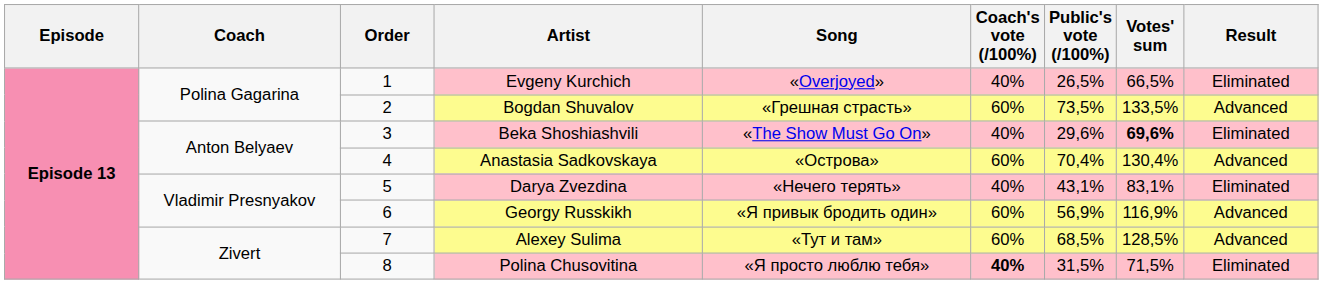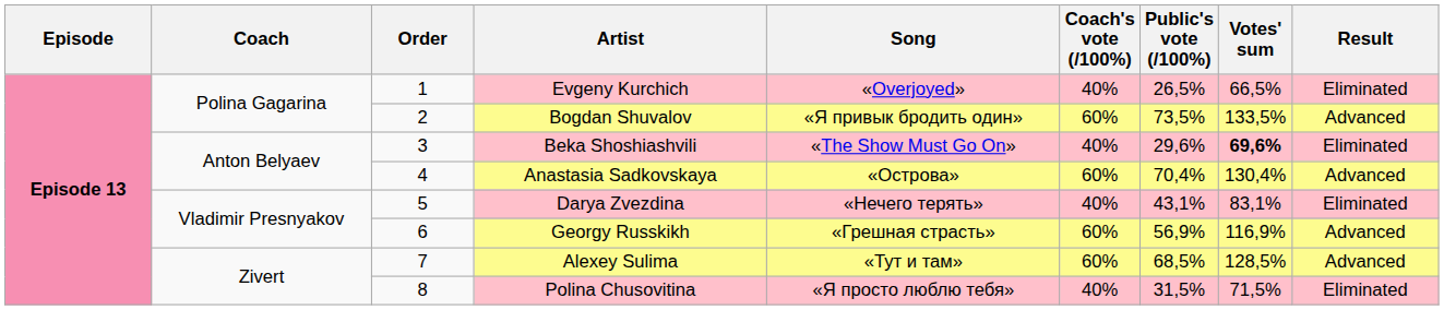Bogdan Shuvalov | Song: «Грешная страсть» -> «Я привык бродить один»
Georgy Russkikh | Song: «Я привык бродить один» -> «Грешная страсть»
Polina Chusovitina | Coach's vote (/100%): bold -> normal
